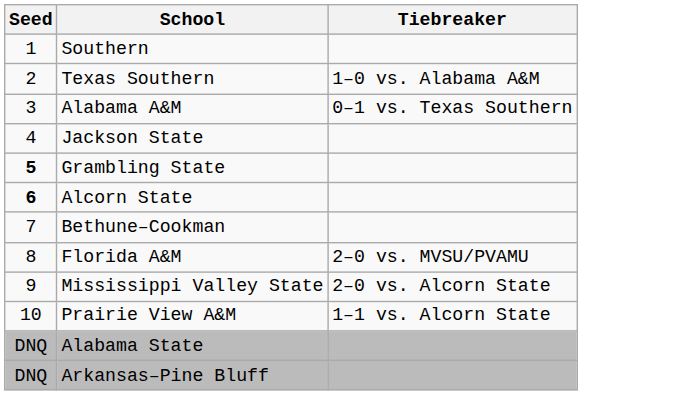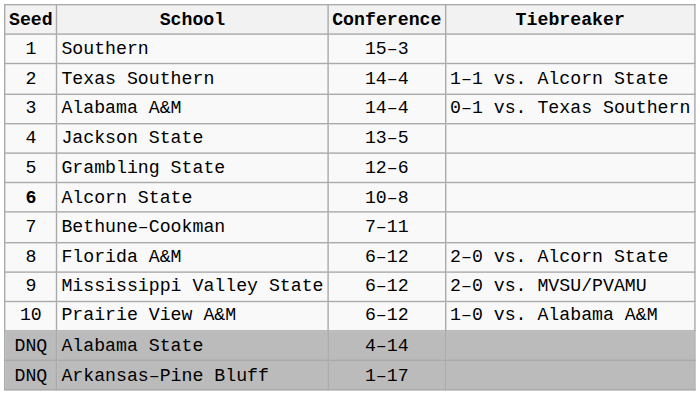+ column: Conference | 15–3 | 14–4 | 14–4 | 13–5 | 12–6 | 10–8 | 7–11 | 6–12 | 6–12 | 6–12 | 4–14 | 1–17
Texas Southern | Tiebreaker: 1–0 vs. Alabama A&M -> 1–1 vs. Alcorn State
Grambling State | Seed: bold -> normal
Florida A&M | Tiebreaker: 2–0 vs. MVSU/PVAMU -> 2–0 vs. Alcorn State
Mississippi Valley State | Tiebreaker: 2–0 vs. Alcorn State -> 2–0 vs. MVSU/PVAMU
Prairie View A&M | Tiebreaker: 1–1 vs. Alcorn State -> 1–0 vs. Alabama A&M
